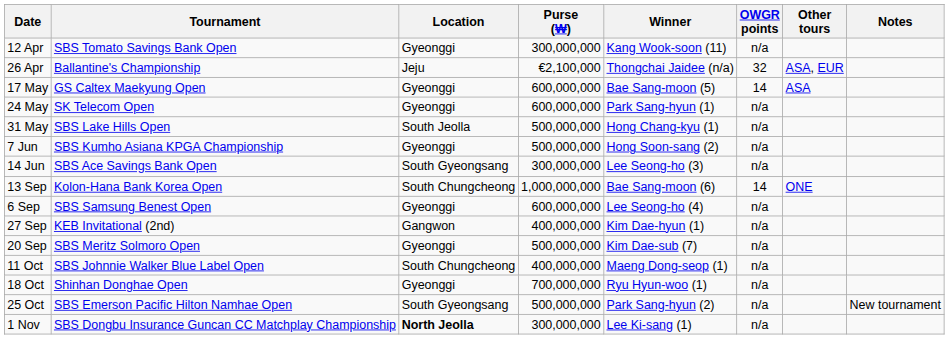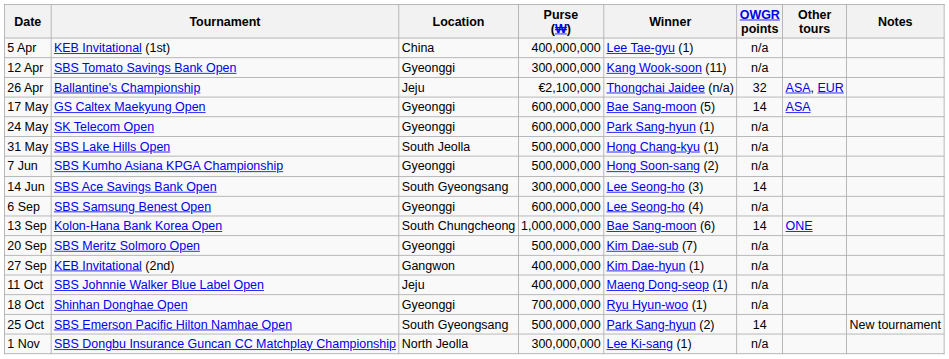+ row: 5 Apr | KEB Invitational (1st) | China | 400,000,000 | Lee Tae-gyu (1) | n/a
14 Jun | OWGR points: n/a -> 14
rows swapped: 6 Sep <-> 13 Sep
rows swapped: 20 Sep <-> 27 Sep
11 Oct | Location: South Chungcheong -> Jeju
25 Oct | OWGR points: n/a -> 14
1 Nov | Location: bold -> normal
